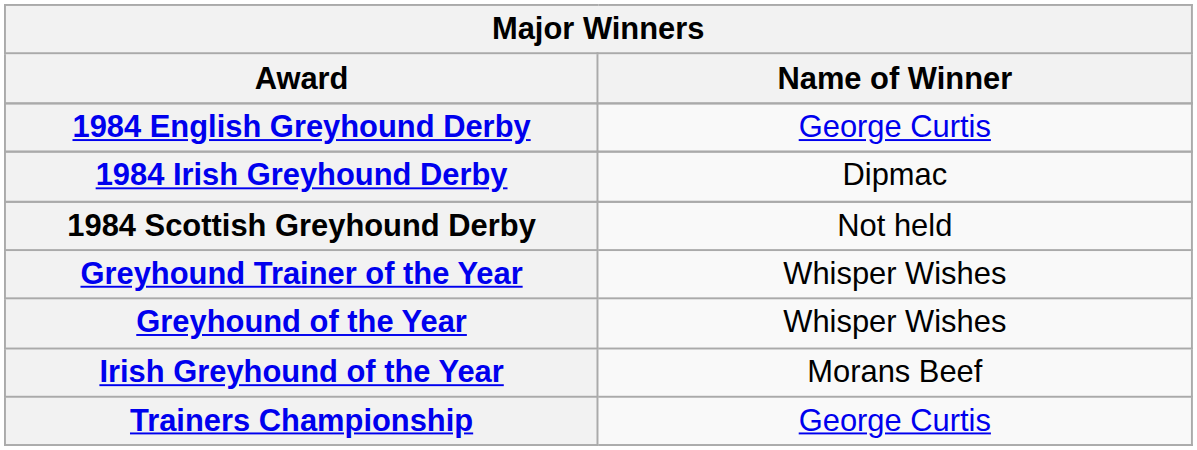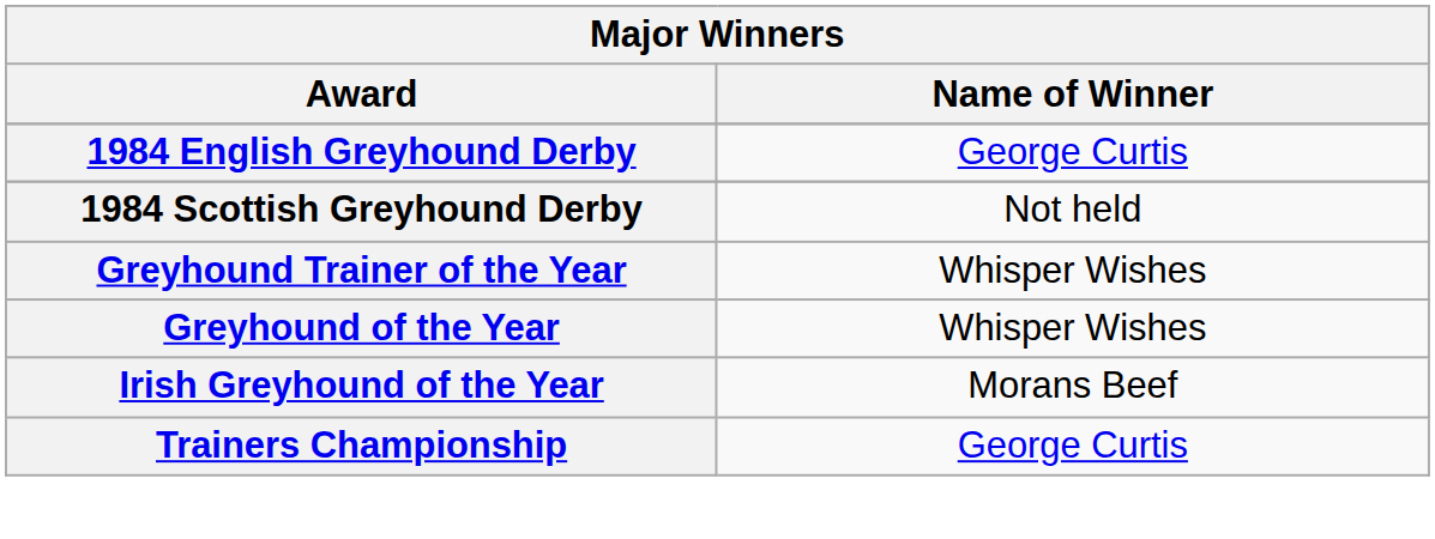- row: 1984 Irish Greyhound Derby | Dipmac
